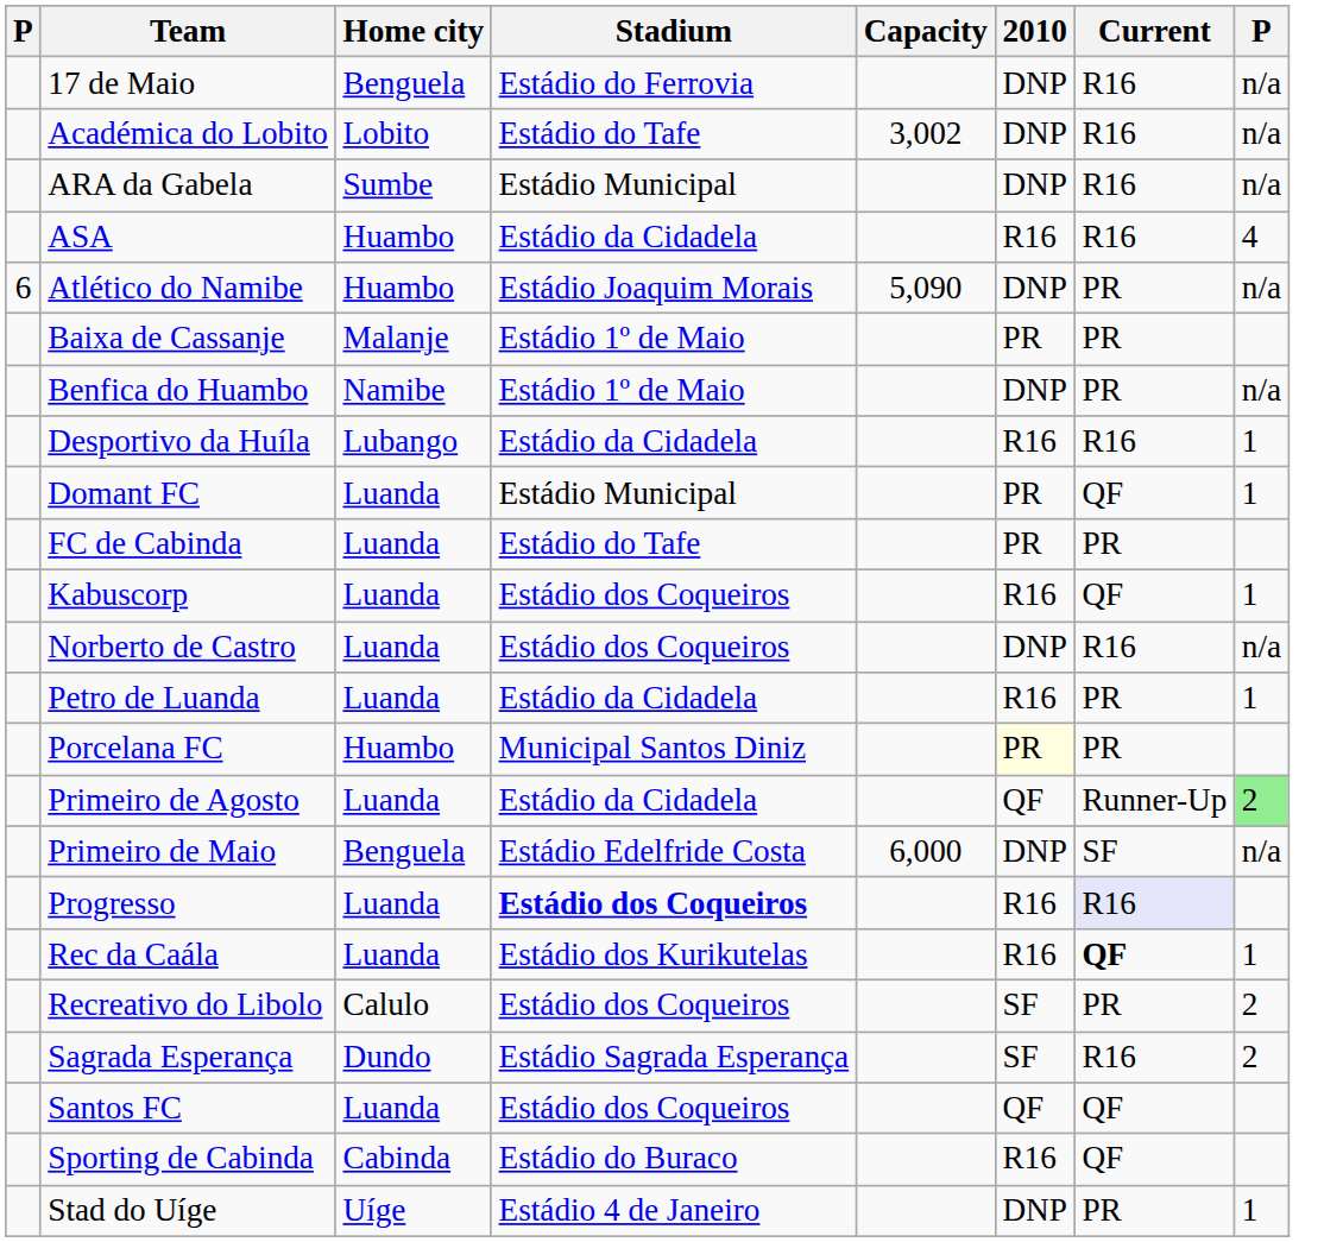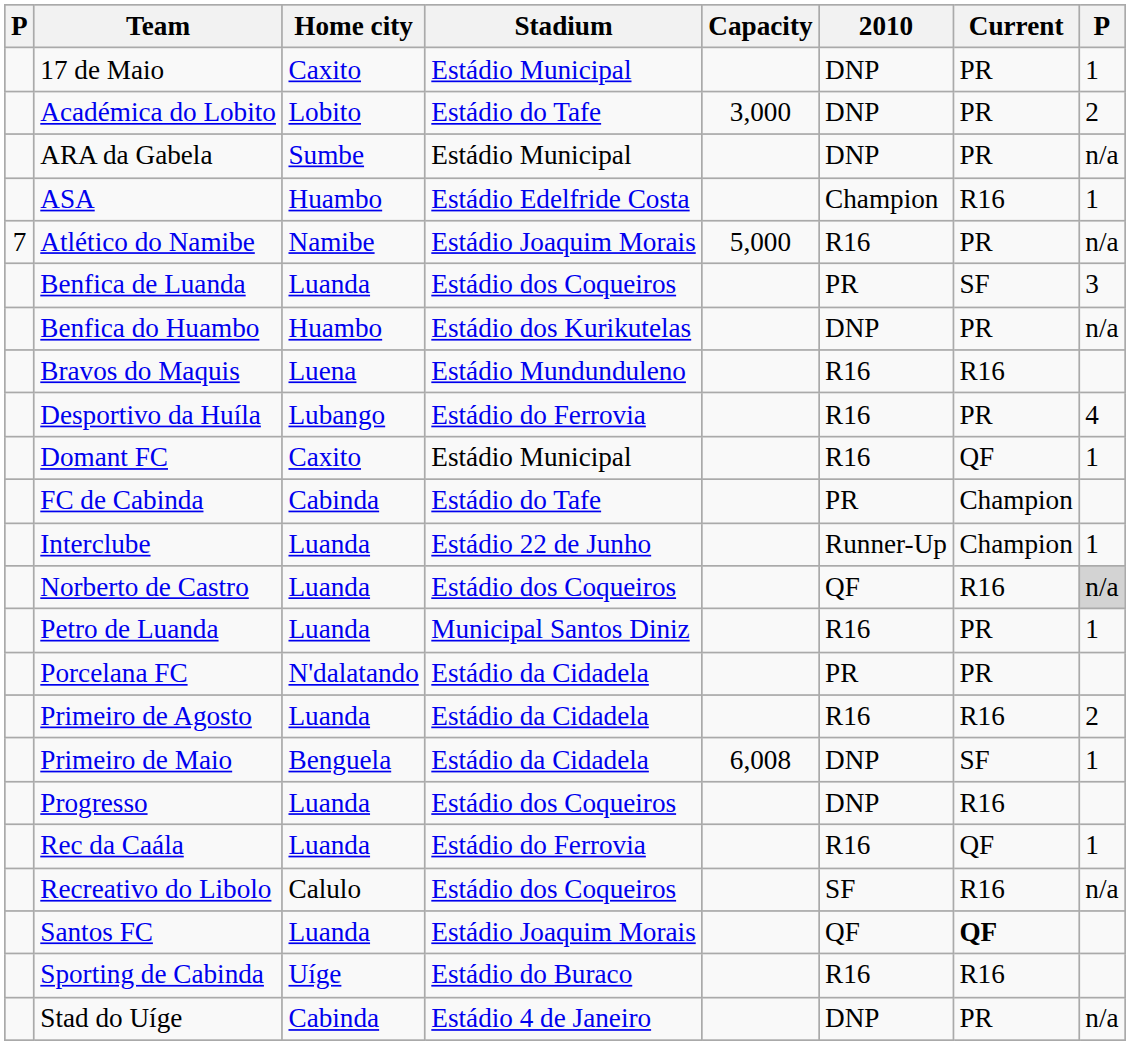17 de Maio | Home city: Benguela -> Caxito
17 de Maio | Stadium: Estádio do Ferrovia -> Estádio Municipal
17 de Maio | Current: R16 -> PR
17 de Maio | column 8: n/a -> 1
Académica do Lobito | Capacity: 3,002 -> 3,000
Académica do Lobito | Current: R16 -> PR
Académica do Lobito | column 8: n/a -> 2
ARA da Gabela | Current: R16 -> PR
ASA | Stadium: Estádio da Cidadela -> Estádio Edelfride Costa
ASA | 2010: R16 -> Champion
ASA | column 8: 4 -> 1
Atlético do Namibe | column 1: 6 -> 7
Atlético do Namibe | Home city: Huambo -> Namibe
Atlético do Namibe | Capacity: 5,090 -> 5,000
Atlético do Namibe | 2010: DNP -> R16
- row: Baixa de Cassanje | Malanje | Estádio 1º de Maio | PR | PR
+ row: Benfica de Luanda | Luanda | Estádio dos Coqueiros | PR | SF | 3
Benfica do Huambo | Home city: Namibe -> Huambo
Benfica do Huambo | Stadium: Estádio 1º de Maio -> Estádio dos Kurikutelas
+ row: Bravos do Maquis | Luena | Estádio Mundunduleno | R16 | R16
Desportivo da Huíla | Stadium: Estádio da Cidadela -> Estádio do Ferrovia
Desportivo da Huíla | Current: R16 -> PR
Desportivo da Huíla | column 8: 1 -> 4
Domant FC | Home city: Luanda -> Caxito
Domant FC | 2010: PR -> R16
FC de Cabinda | Home city: Luanda -> Cabinda
FC de Cabinda | Current: PR -> Champion
+ row: Interclube | Luanda | Estádio 22 de Junho | Runner-Up | Champion | 1
- row: Kabuscorp | Luanda | Estádio dos Coqueiros | R16 | QF | 1
Norberto de Castro | 2010: DNP -> QF
Norberto de Castro | column 8: no background -> lightgrey background
Petro de Luanda | Stadium: Estádio da Cidadela -> Municipal Santos Diniz
Porcelana FC | Home city: Huambo -> N'dalatando
Porcelana FC | Stadium: Municipal Santos Diniz -> Estádio da Cidadela
Porcelana FC | 2010: lightyellow background -> no background
Primeiro de Agosto | 2010: QF -> R16
Primeiro de Agosto | Current: Runner-Up -> R16
Primeiro de Agosto | column 8: lightgreen background -> no background
Primeiro de Maio | Stadium: Estádio Edelfride Costa -> Estádio da Cidadela
Primeiro de Maio | Capacity: 6,000 -> 6,008
Primeiro de Maio | column 8: n/a -> 1
Progresso | Stadium: bold -> normal
Progresso | 2010: R16 -> DNP
Progresso | Current: lavender background -> no background
Rec da Caála | Stadium: Estádio dos Kurikutelas -> Estádio do Ferrovia
Rec da Caála | Current: bold -> normal
Recreativo do Libolo | Current: PR -> R16
Recreativo do Libolo | column 8: 2 -> n/a
- row: Sagrada Esperança | Dundo | Estádio Sagrada Esperança | SF | R16 | 2
Santos FC | Stadium: Estádio dos Coqueiros -> Estádio Joaquim Morais
Santos FC | Current: normal -> bold
Sporting de Cabinda | Home city: Cabinda -> Uíge
Sporting de Cabinda | Current: QF -> R16
Stad do Uíge | Home city: Uíge -> Cabinda
Stad do Uíge | column 8: 1 -> n/a
